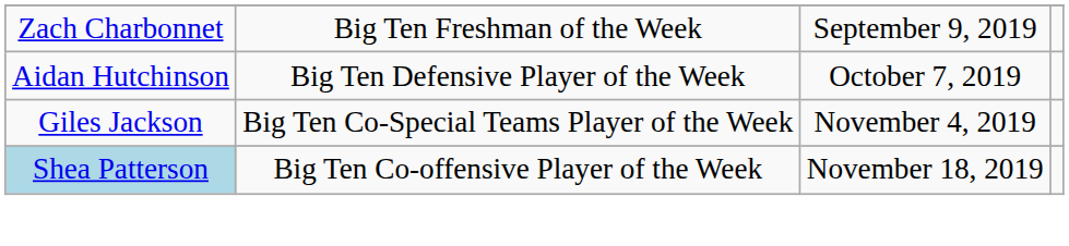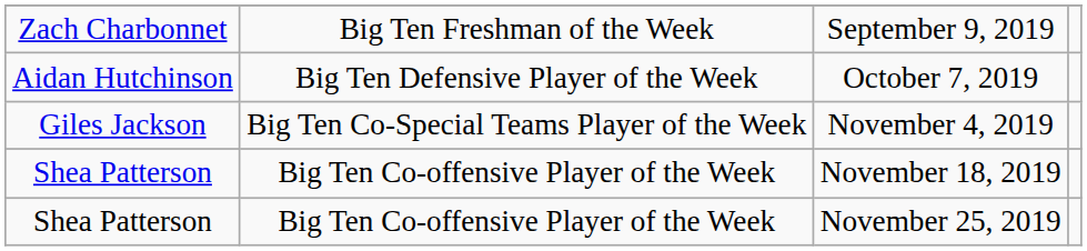November 18, 2019 | column 1: lightblue background -> no background
+ row: Shea Patterson | Big Ten Co-offensive Player of the Week | November 25, 2019
